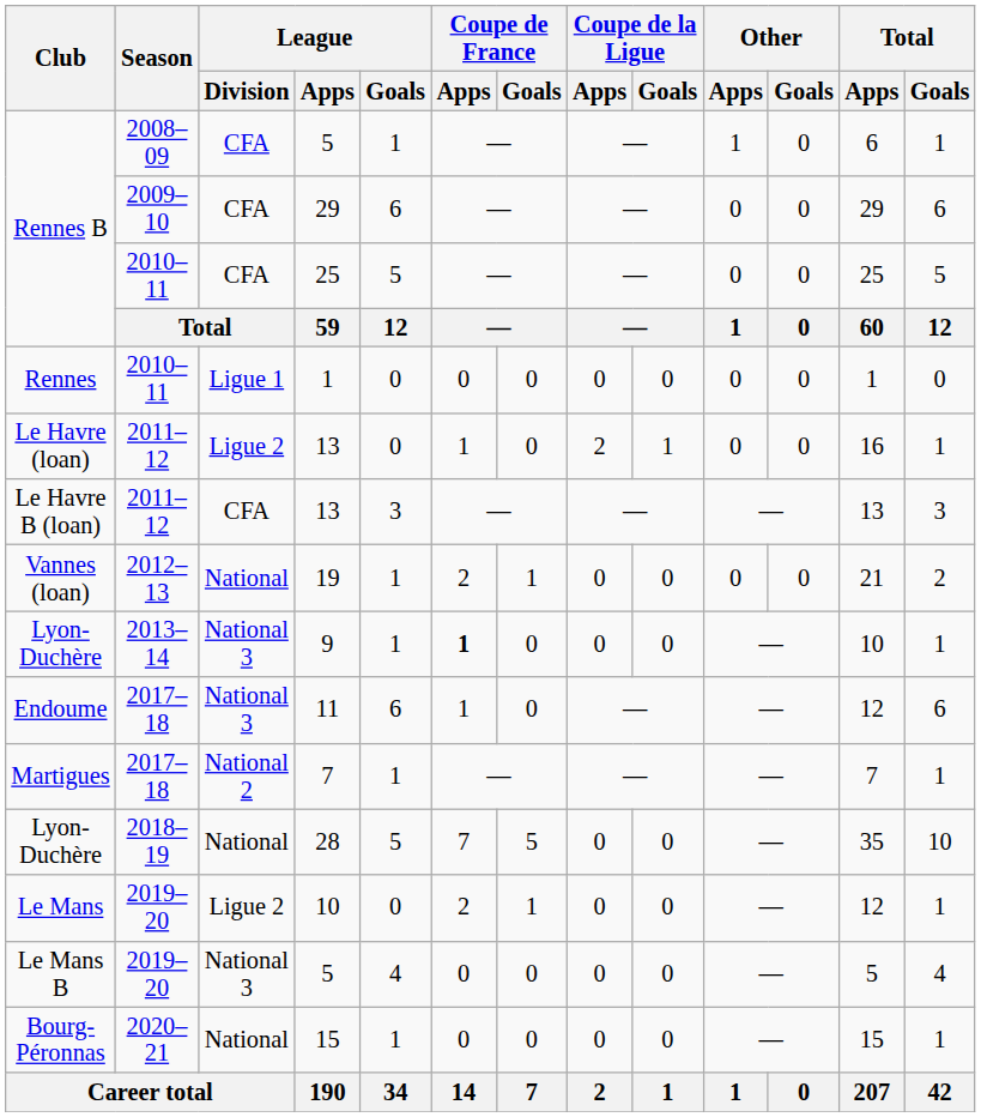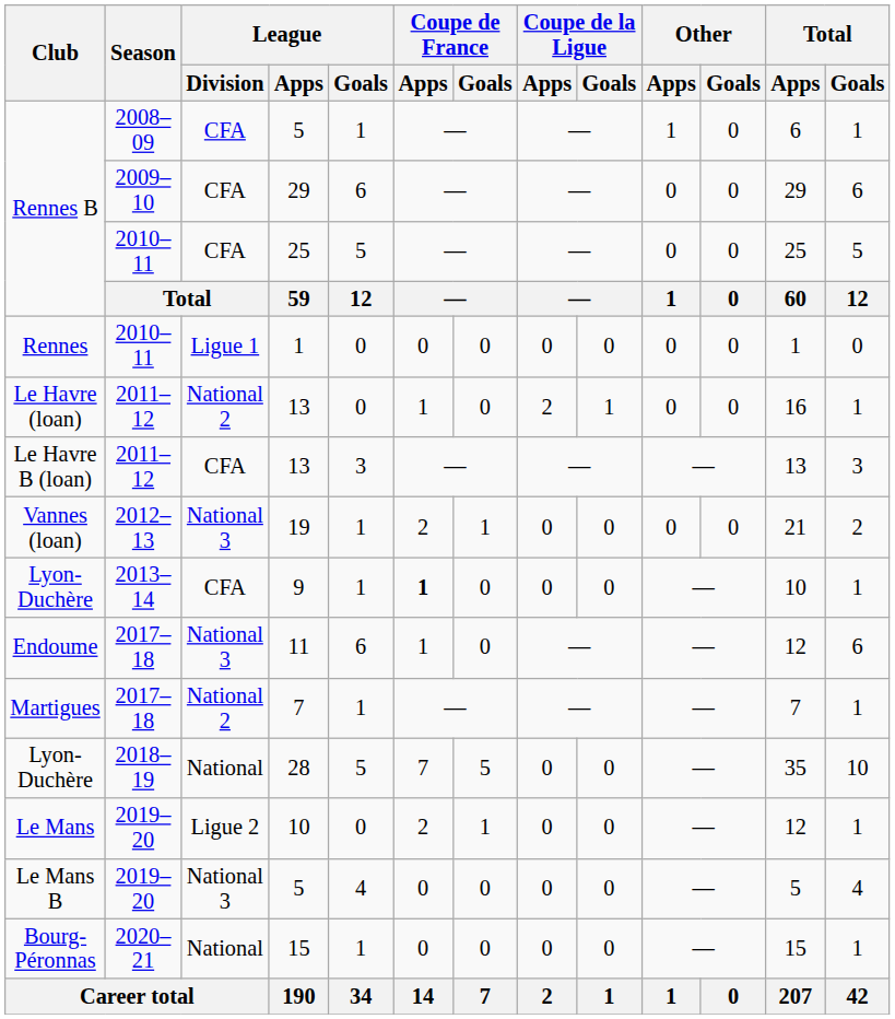Le Havre (loan) / 13 | League / Division: Ligue 2 -> National 2
19 | League / Division: National -> National 3
9 | League / Division: National 3 -> CFA
